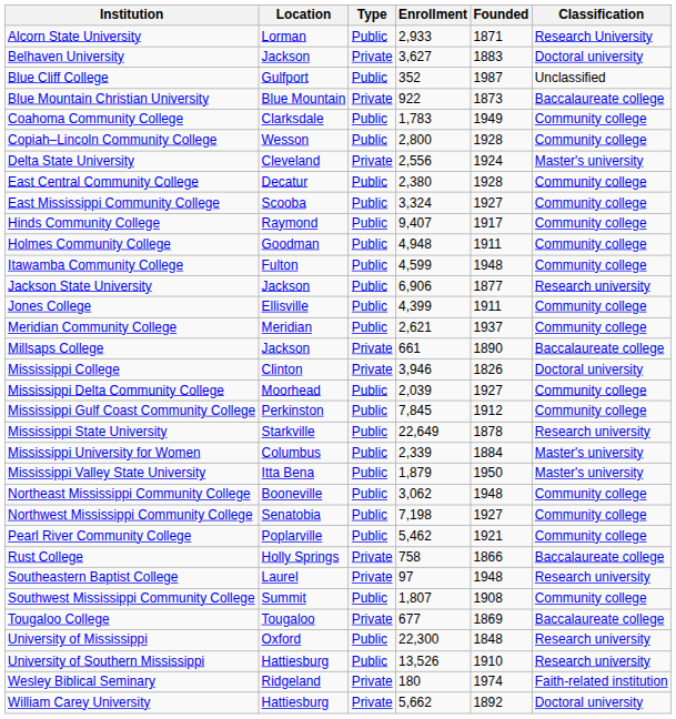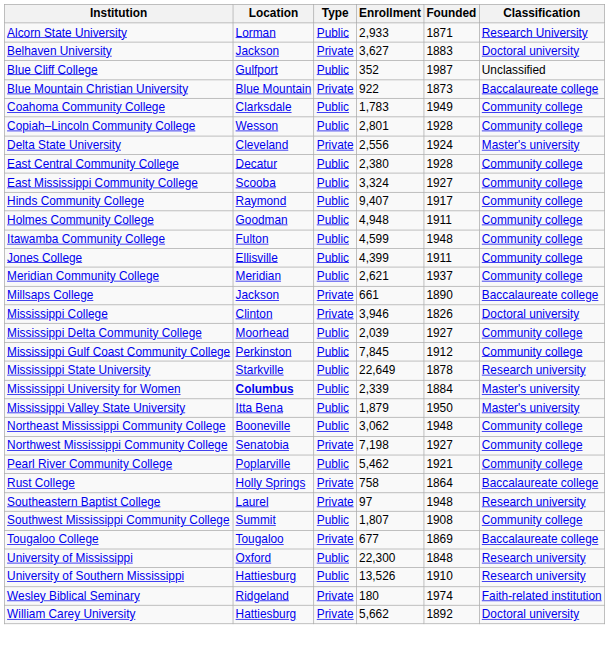Copiah–Lincoln Community College | Enrollment: 2,800 -> 2,801
- row: Jackson State University | Jackson | Public | 6,906 | 1877 | Research university
Mississippi University for Women | Location: normal -> bold
Northwest Mississippi Community College | Type: Public -> Private
Rust College | Founded: 1866 -> 1864
